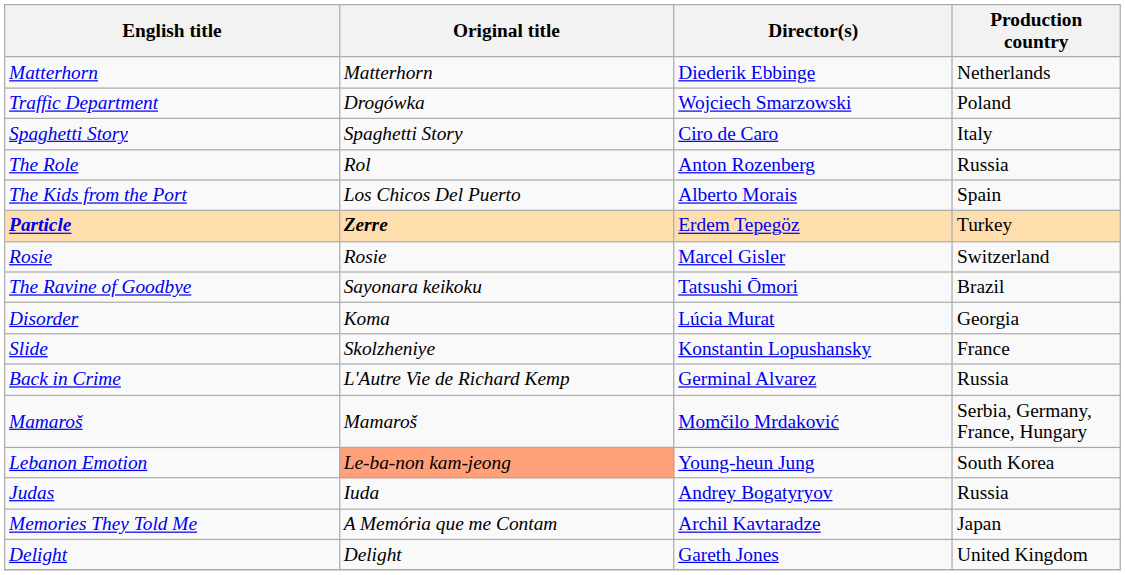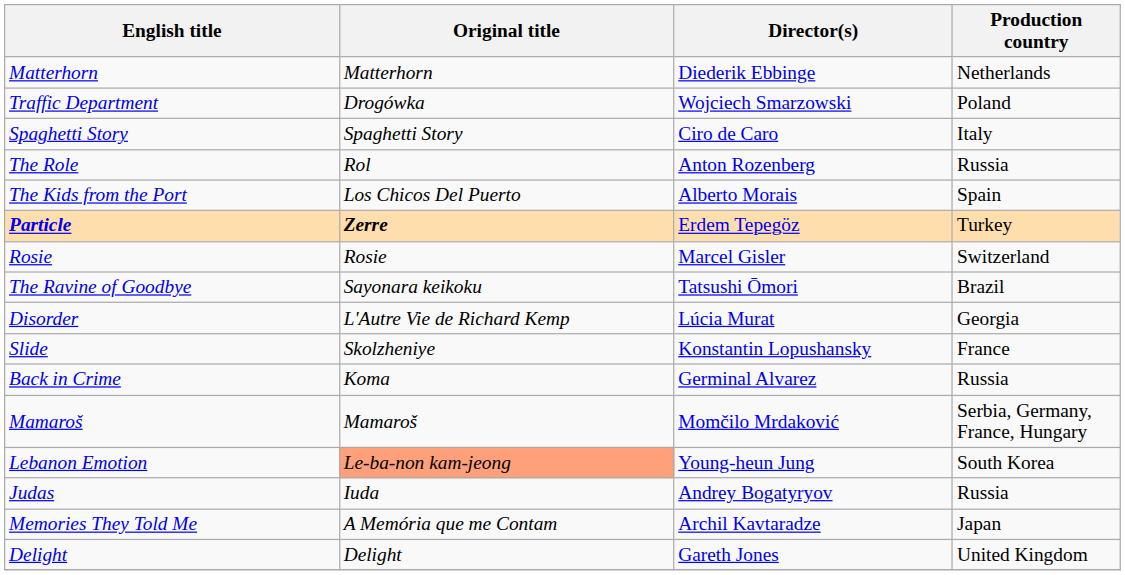Disorder | Original title: Koma -> L'Autre Vie de Richard Kemp
Back in Crime | Original title: L'Autre Vie de Richard Kemp -> Koma
